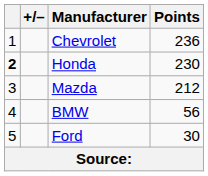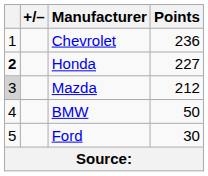Honda | Points: 230 -> 227
Mazda | column 1: no background -> lightgrey background
BMW | Points: 56 -> 50
